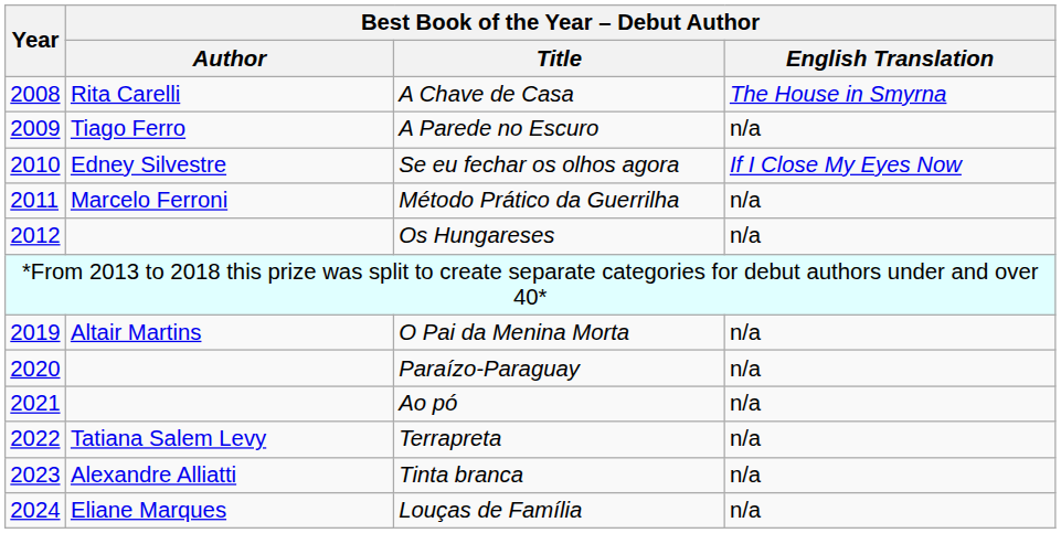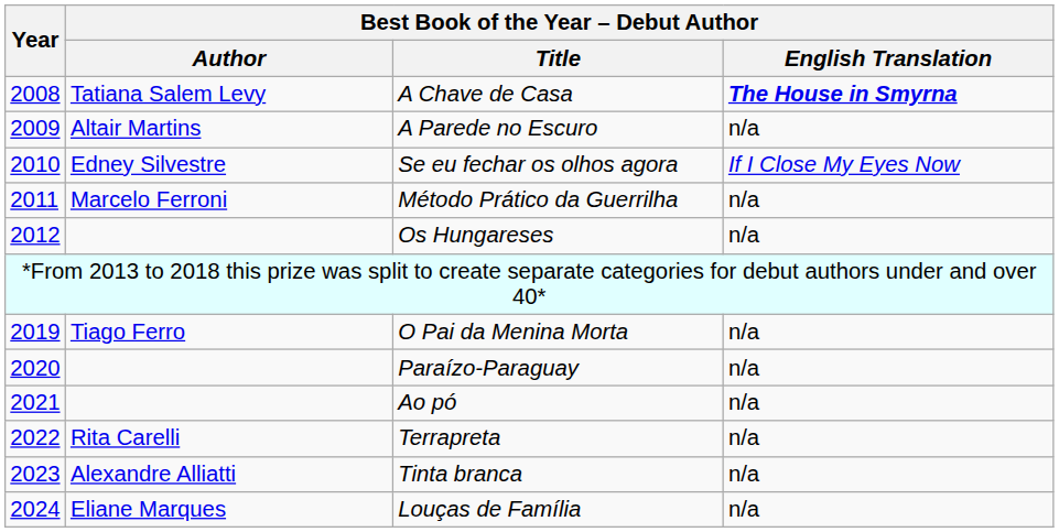A Chave de Casa | Best Book of the Year – Debut Author / Author: Rita Carelli -> Tatiana Salem Levy
A Chave de Casa | Best Book of the Year – Debut Author / English Translation: normal -> bold
A Parede no Escuro | Best Book of the Year – Debut Author / Author: Tiago Ferro -> Altair Martins
O Pai da Menina Morta | Best Book of the Year – Debut Author / Author: Altair Martins -> Tiago Ferro
Terrapreta | Best Book of the Year – Debut Author / Author: Tatiana Salem Levy -> Rita Carelli
